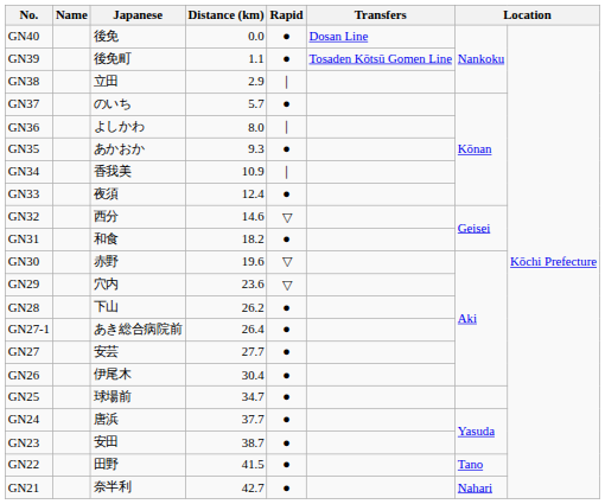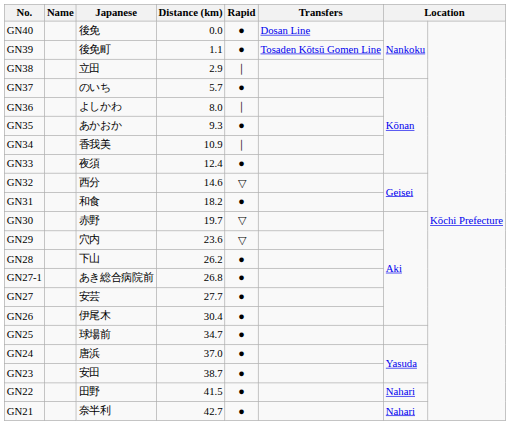GN30 | Distance (km): 19.6 -> 19.7
GN27-1 | Distance (km): 26.4 -> 26.8
GN24 | Distance (km): 37.7 -> 37.0
GN22 | column 7: Tano -> Nahari
